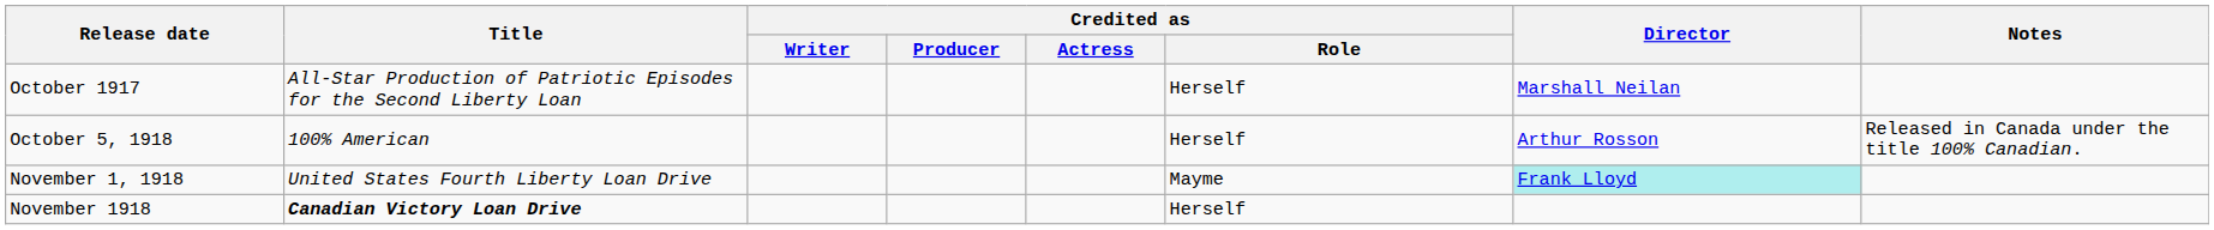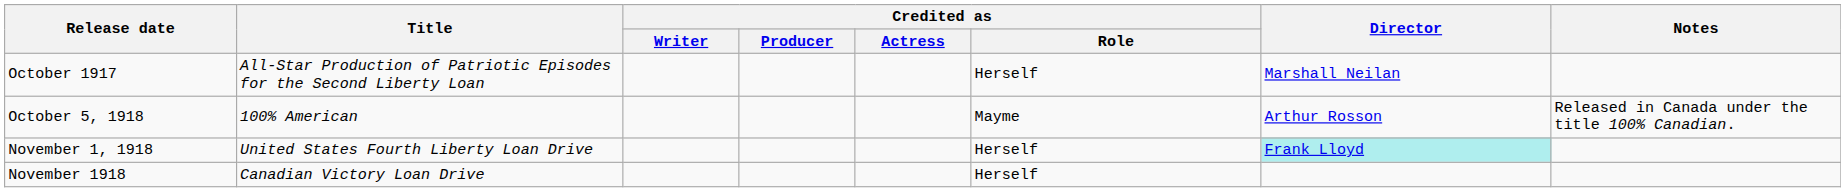October 5, 1918 | Credited as / Role: Herself -> Mayme
November 1, 1918 | Credited as / Role: Mayme -> Herself
November 1918 | Title: bold -> normal
